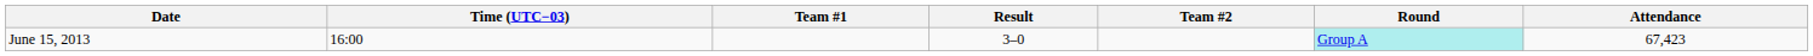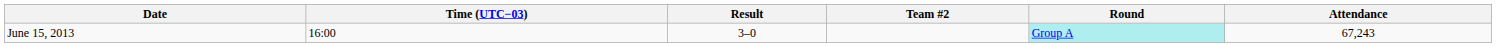- column: Team #1
June 15, 2013 | Attendance: 67,423 -> 67,243
